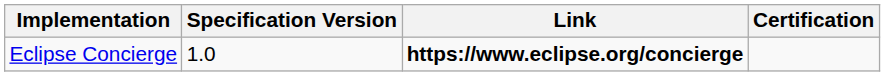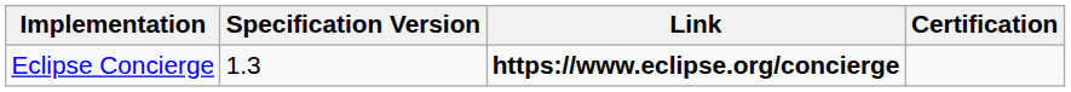Eclipse Concierge | Specification Version: 1.0 -> 1.3
